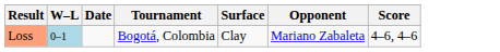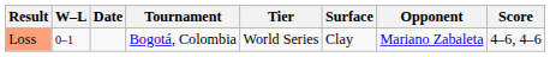+ column: Tier | World Series
Loss | W–L: lightblue background -> no background
